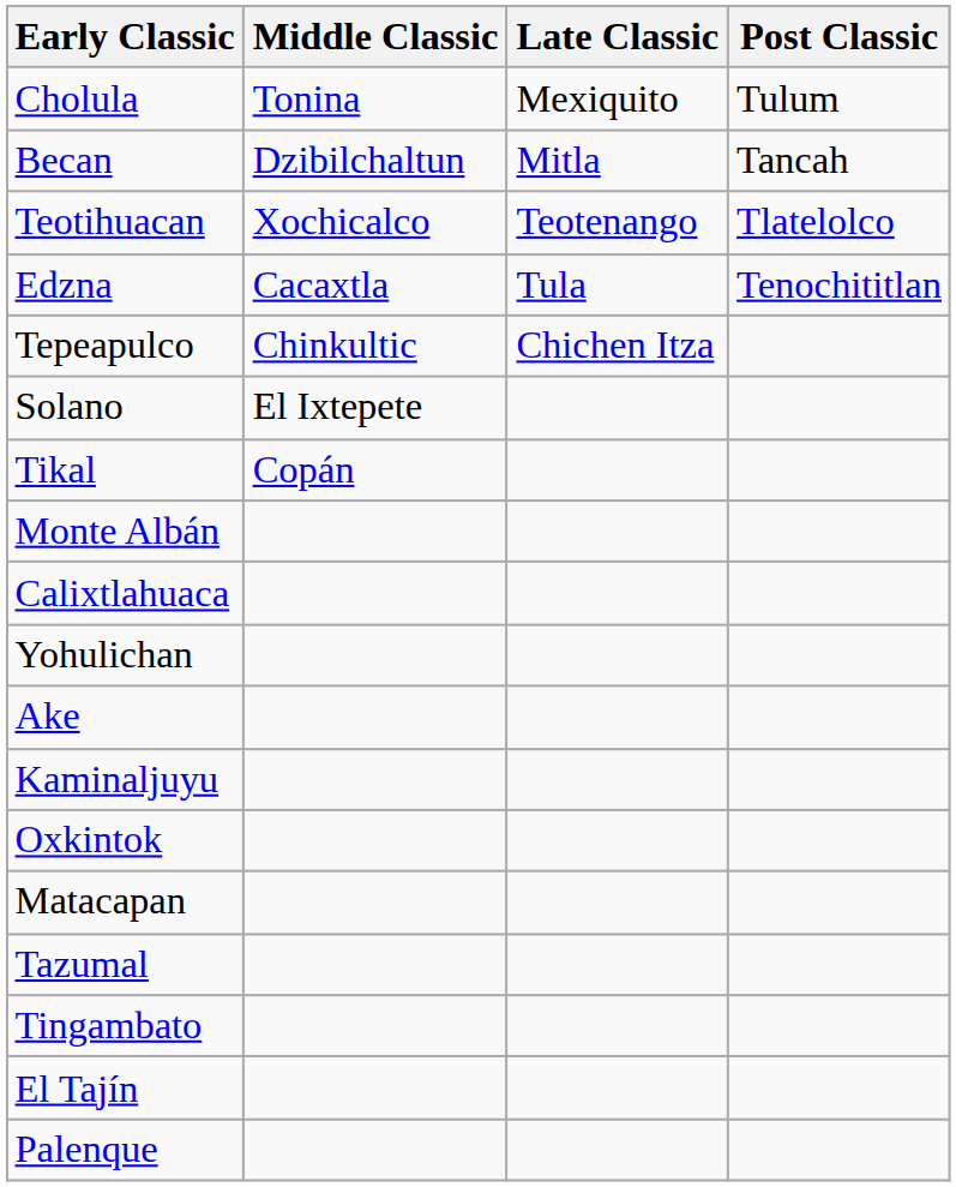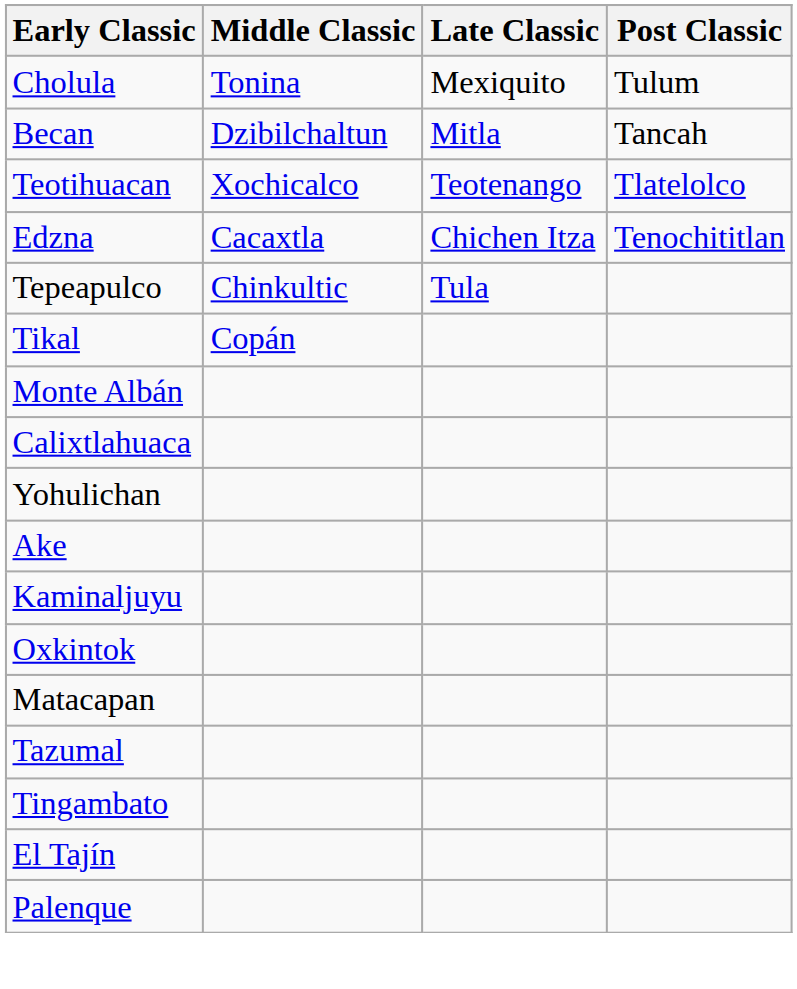Edzna | Late Classic: Tula -> Chichen Itza
Tepeapulco | Late Classic: Chichen Itza -> Tula
- row: Solano | El Ixtepete
